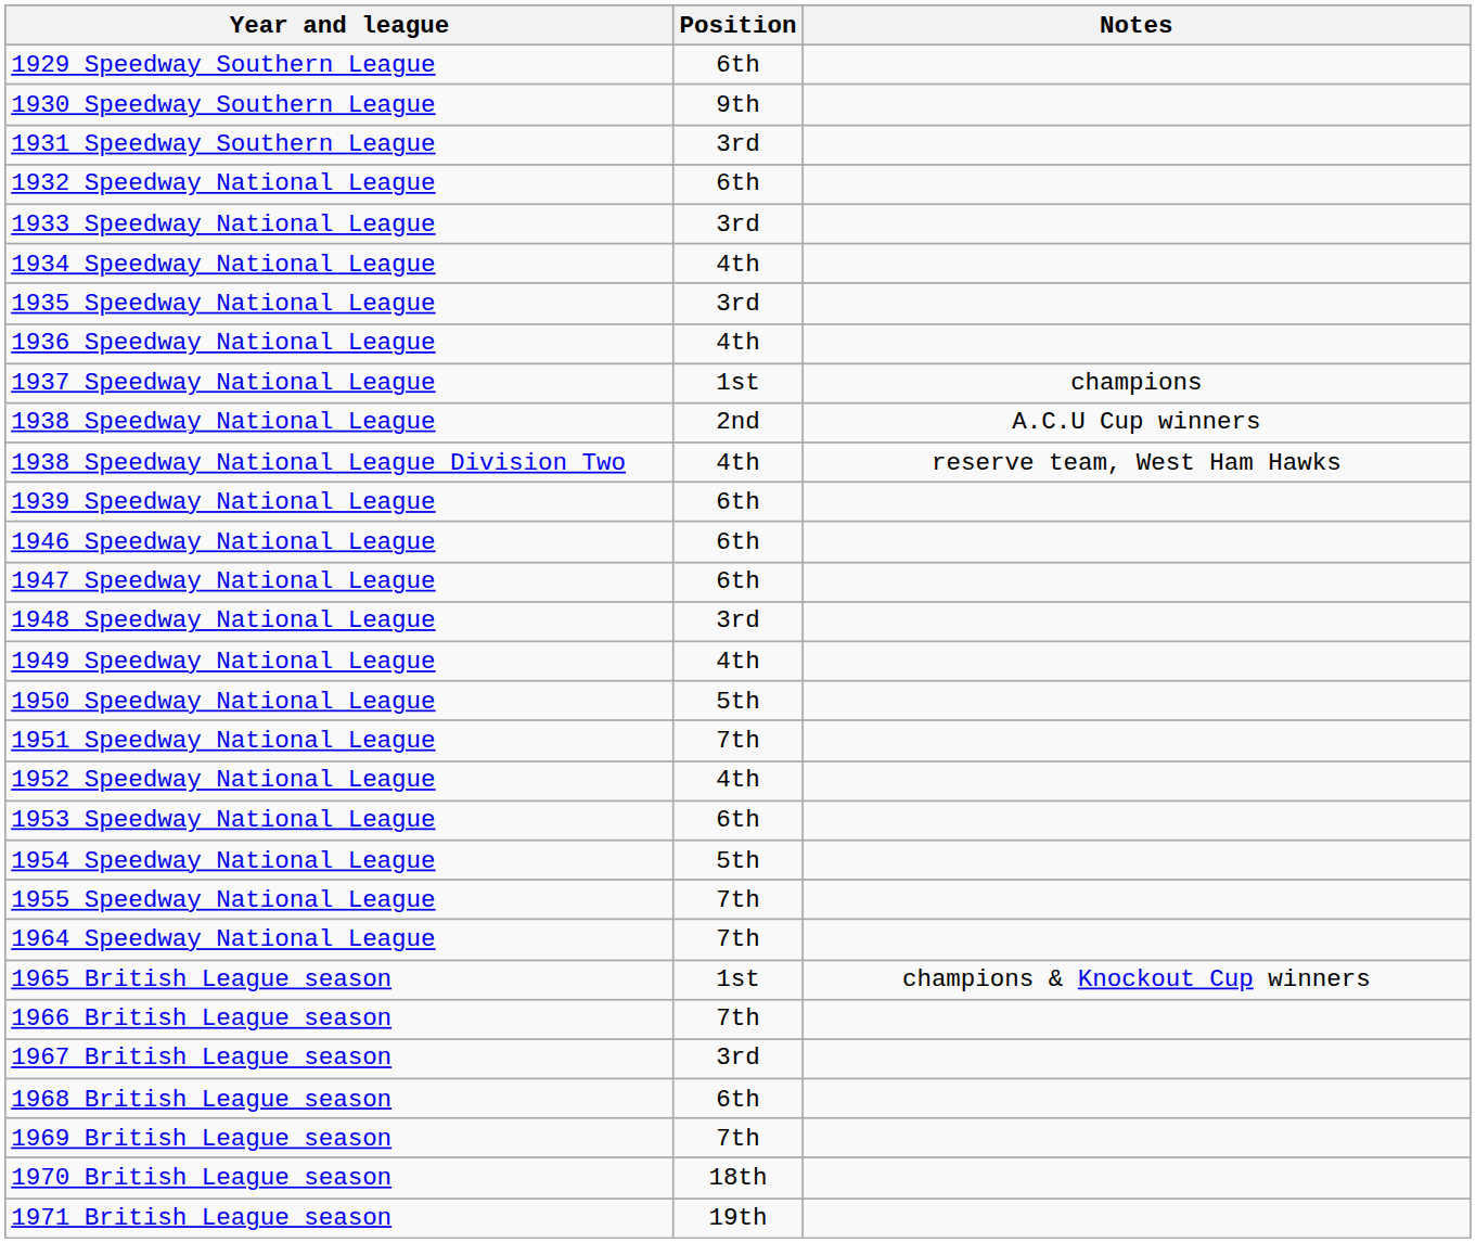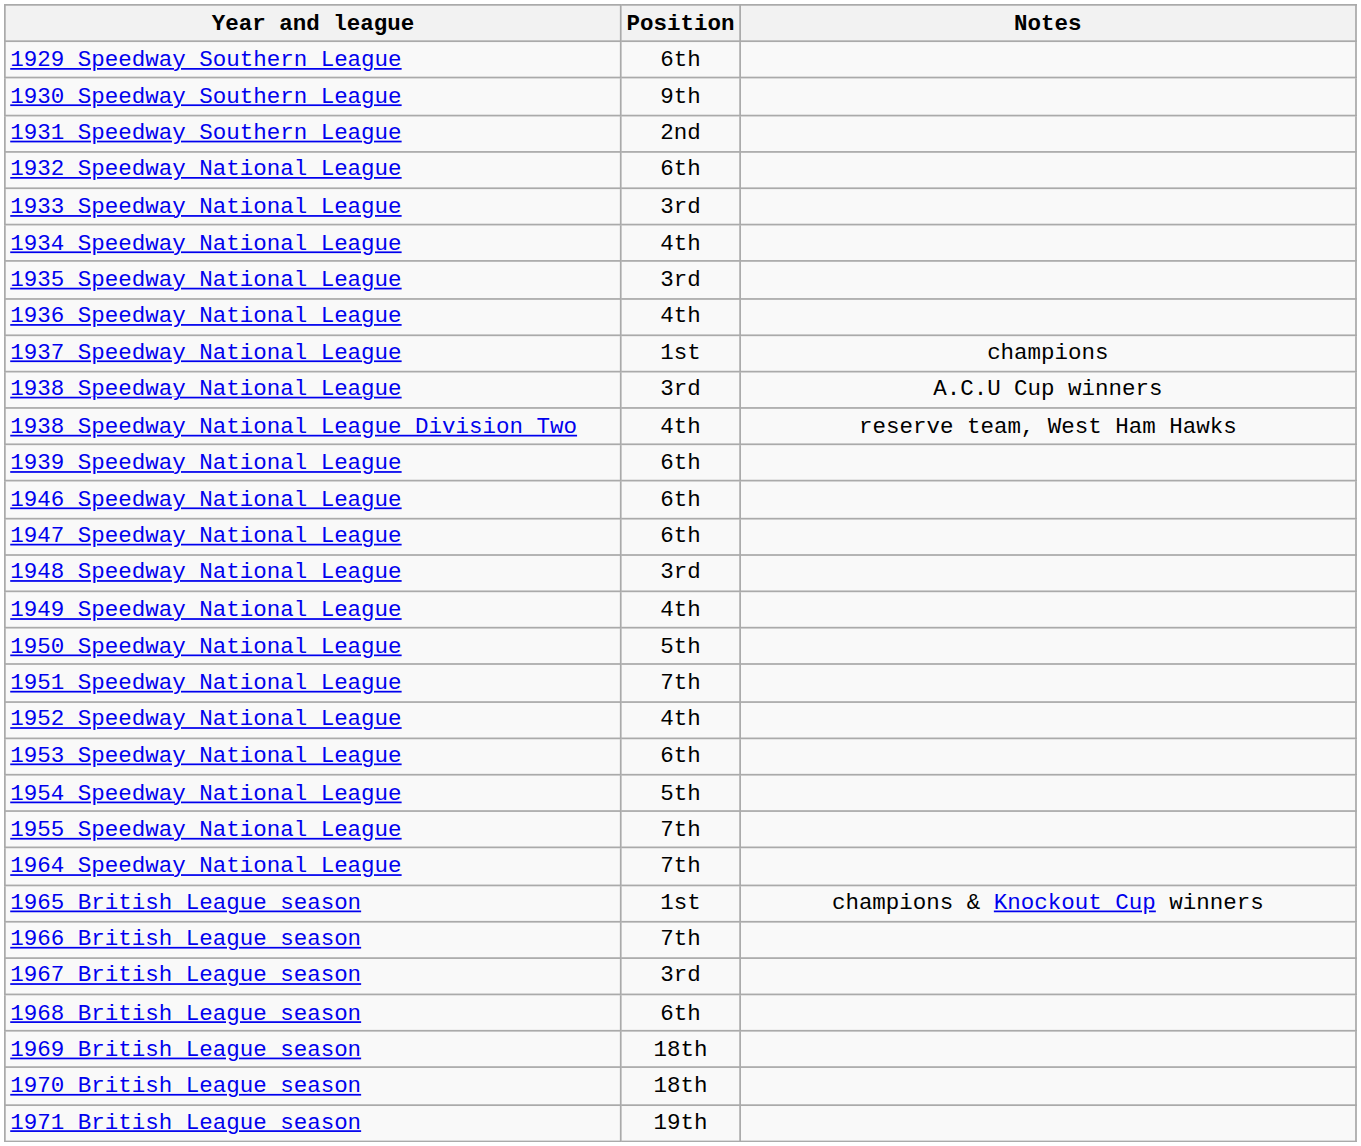1931 Speedway Southern League | Position: 3rd -> 2nd
1938 Speedway National League | Position: 2nd -> 3rd
1969 British League season | Position: 7th -> 18th
